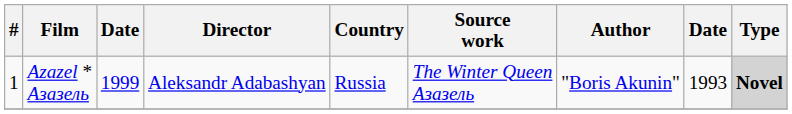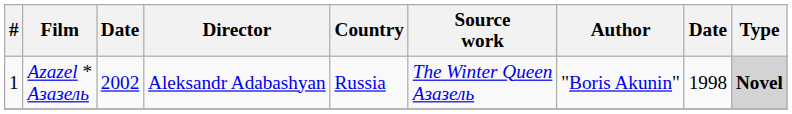Azazel * Азазель | column 3: 1999 -> 2002
Azazel * Азазель | column 8: 1993 -> 1998
